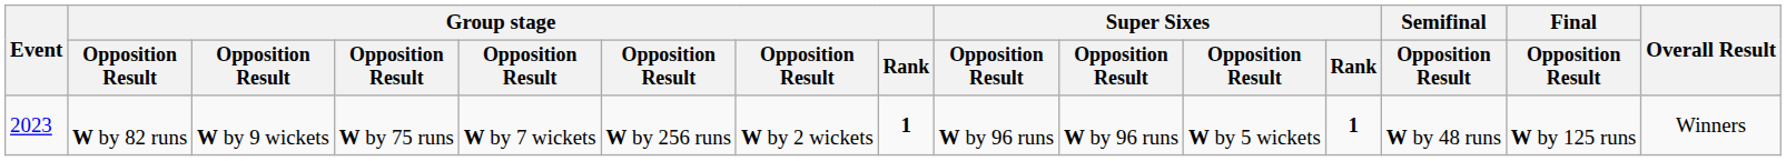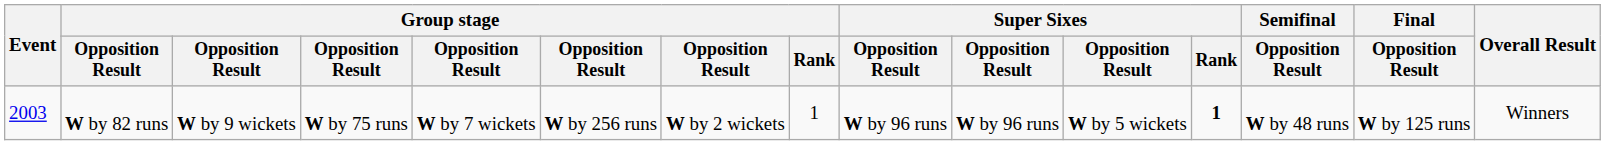W by 82 runs | Event: 2023 -> 2003
W by 82 runs | Group stage / Rank: bold -> normal
